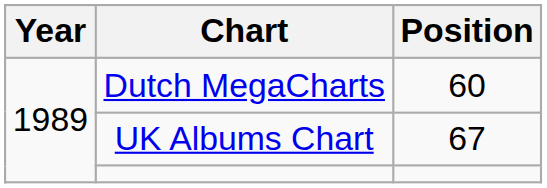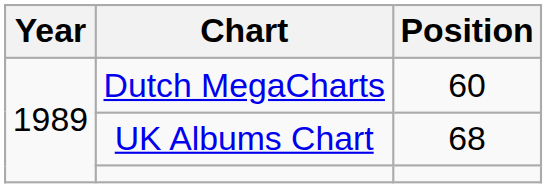UK Albums Chart | Position: 67 -> 68
